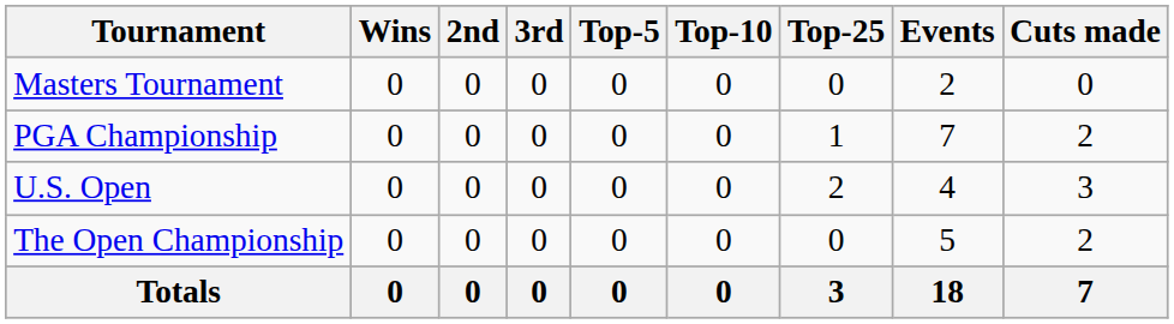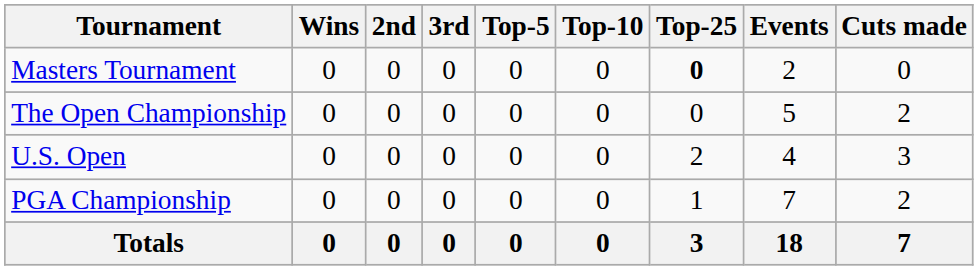Masters Tournament | Top-25: normal -> bold
rows swapped: PGA Championship <-> The Open Championship
